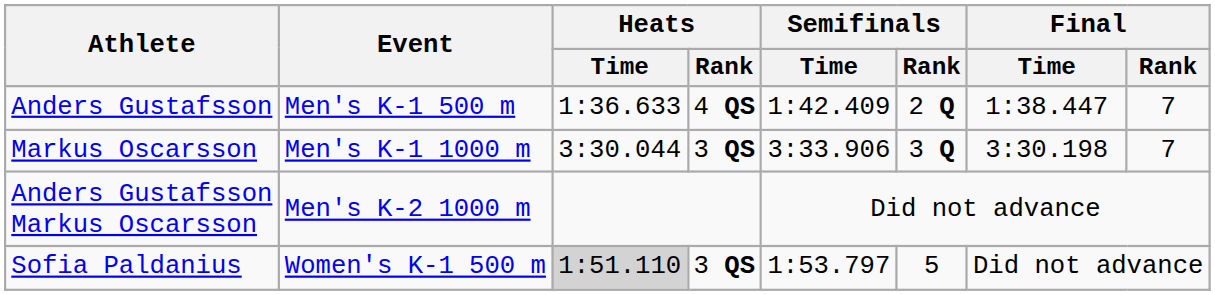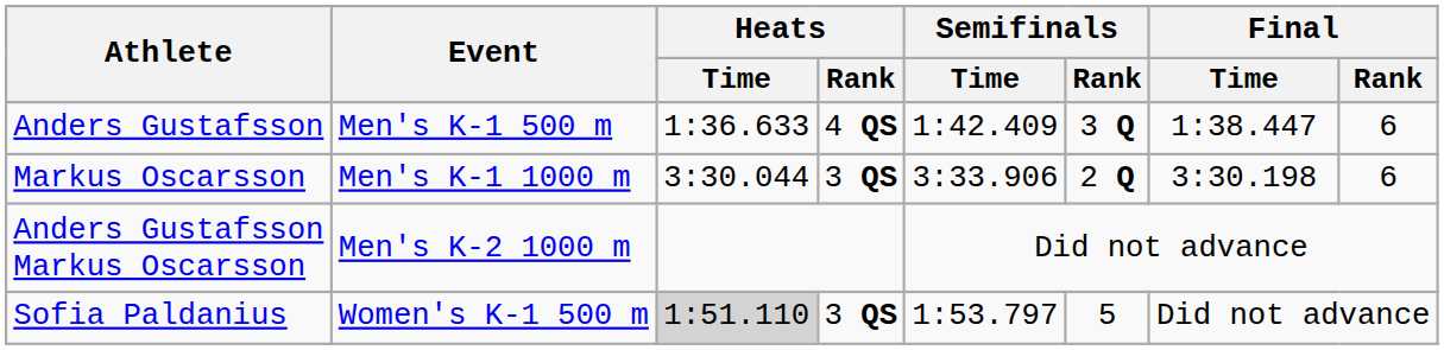Anders Gustafsson | Semifinals / Rank: 2 Q -> 3 Q
Anders Gustafsson | Final / Rank: 7 -> 6
Markus Oscarsson | Semifinals / Rank: 3 Q -> 2 Q
Markus Oscarsson | Final / Rank: 7 -> 6
